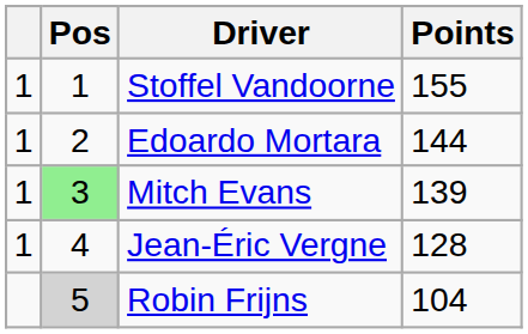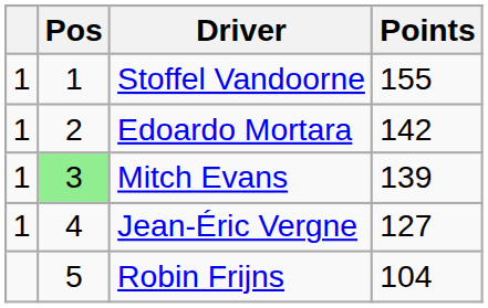Edoardo Mortara | Points: 144 -> 142
Jean-Éric Vergne | Points: 128 -> 127
Robin Frijns | Pos: lightgrey background -> no background
